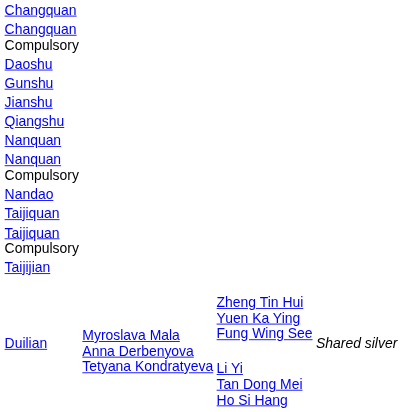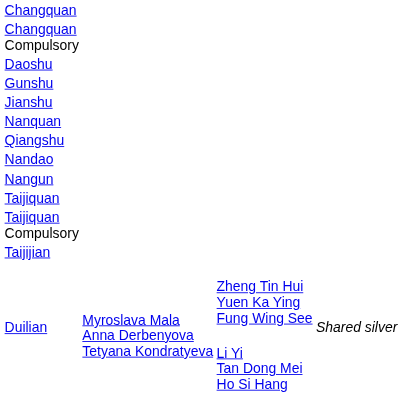rows swapped: Qiangshu <-> Nanquan
- row: Nanquan Compulsory
+ row: Nangun
